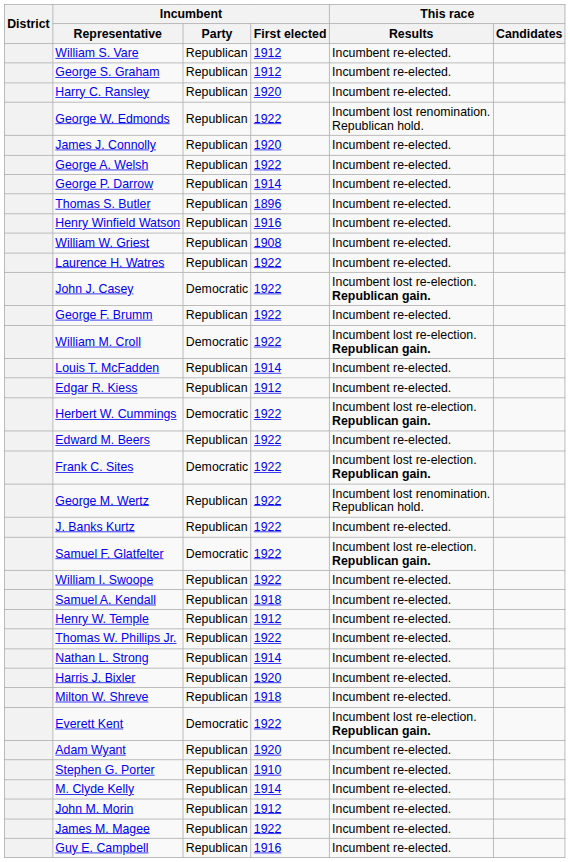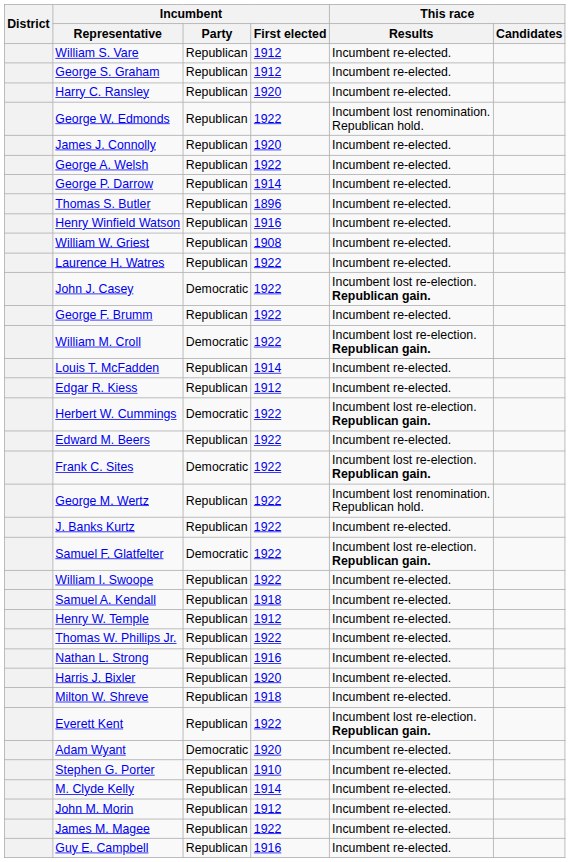Nathan L. Strong | Incumbent / First elected: 1914 -> 1916
Everett Kent | Incumbent / Party: Democratic -> Republican
Adam Wyant | Incumbent / Party: Republican -> Democratic
